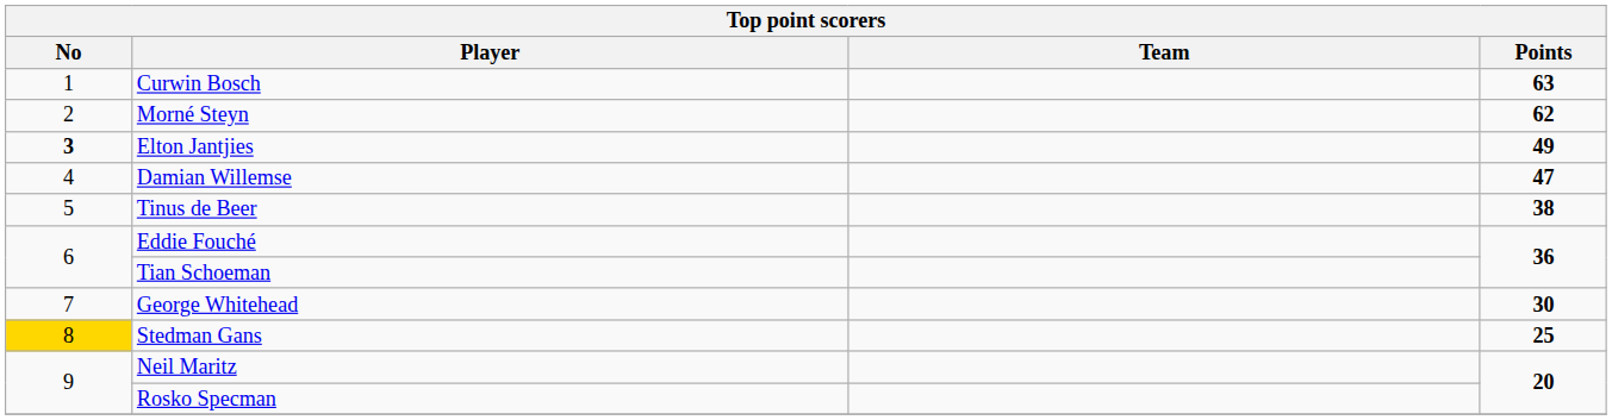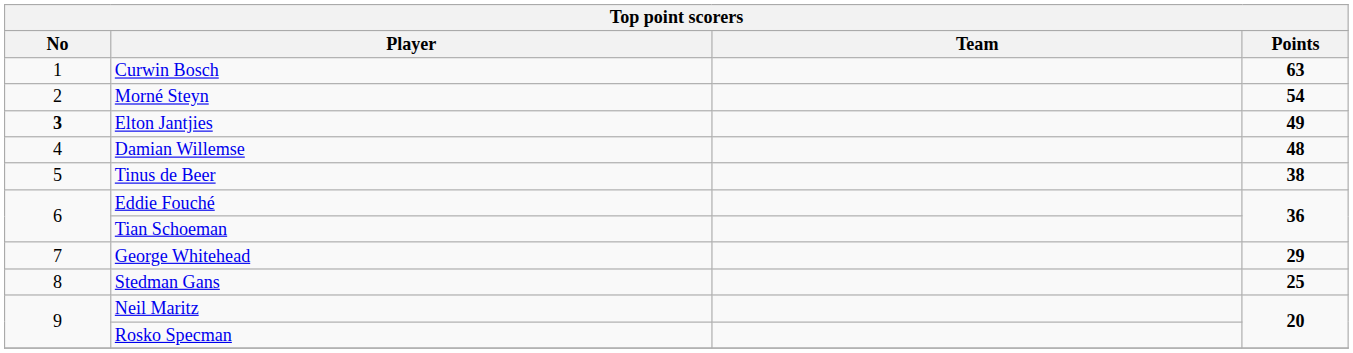Morné Steyn | Points: 62 -> 54
Damian Willemse | Points: 47 -> 48
George Whitehead | Points: 30 -> 29
Stedman Gans | No: gold background -> no background
